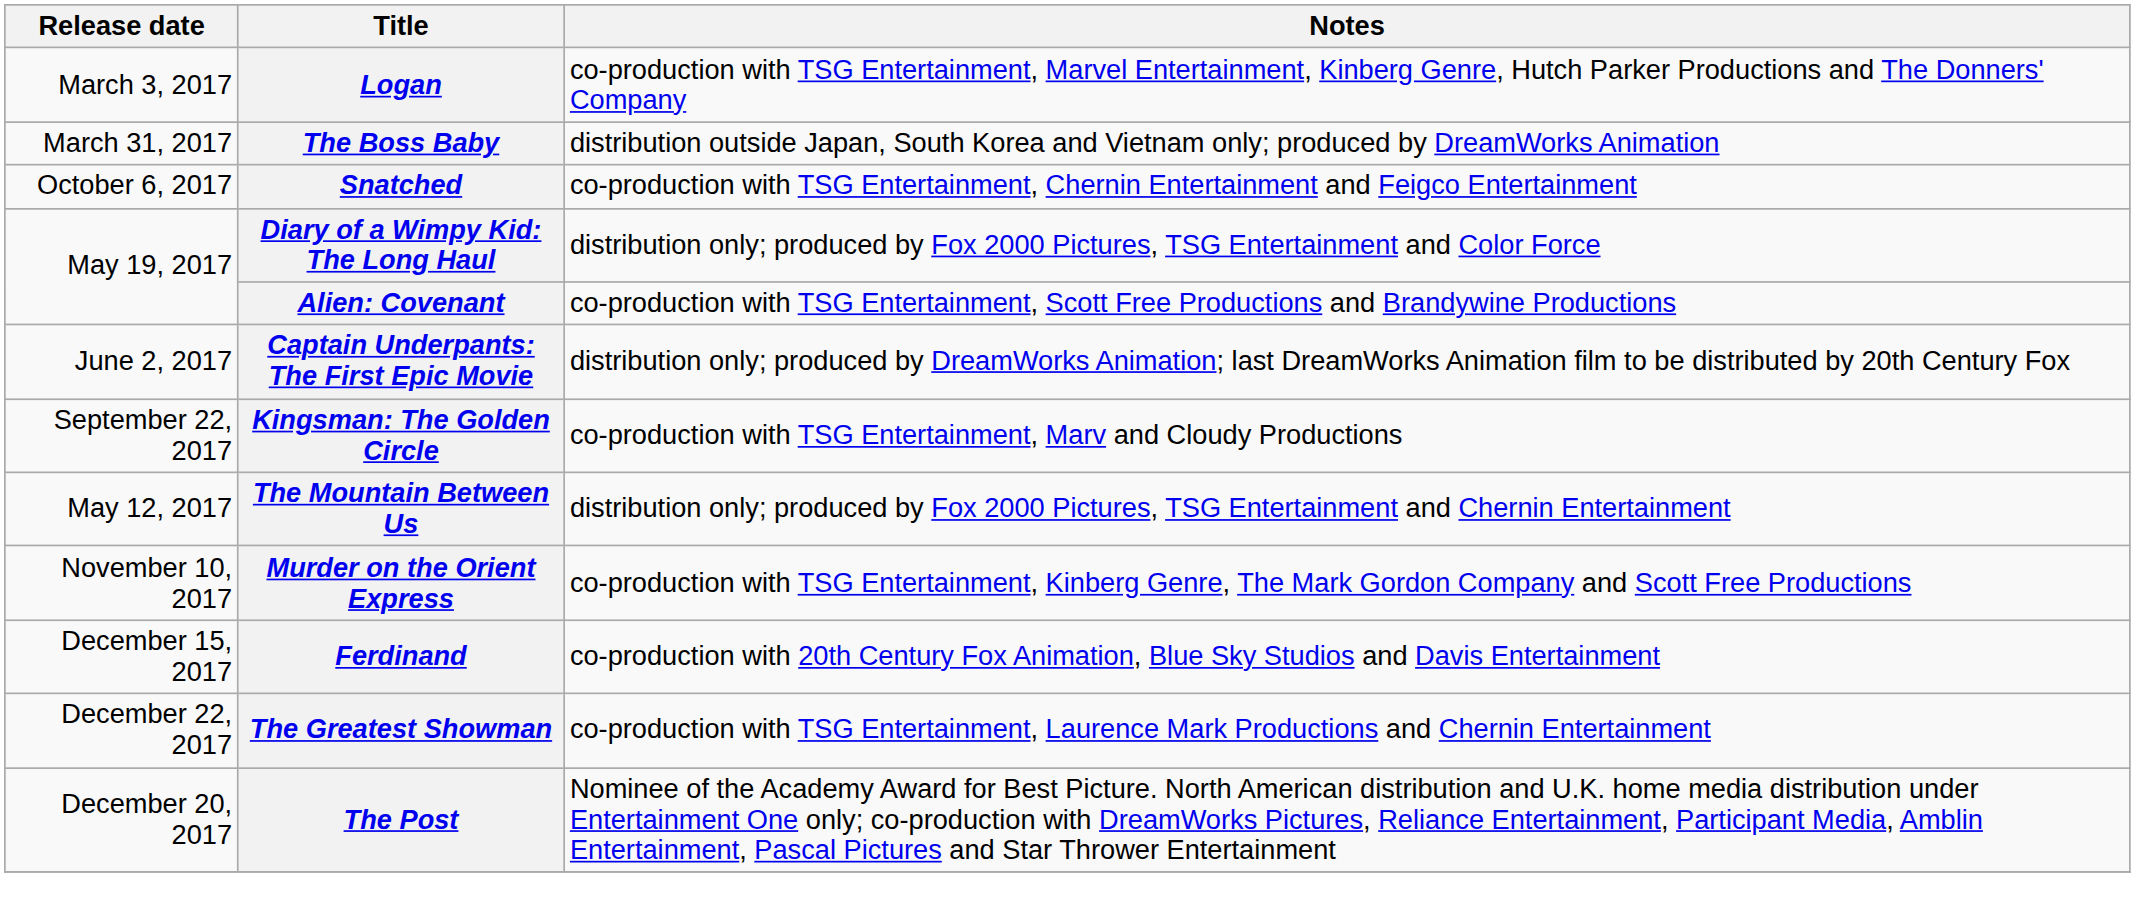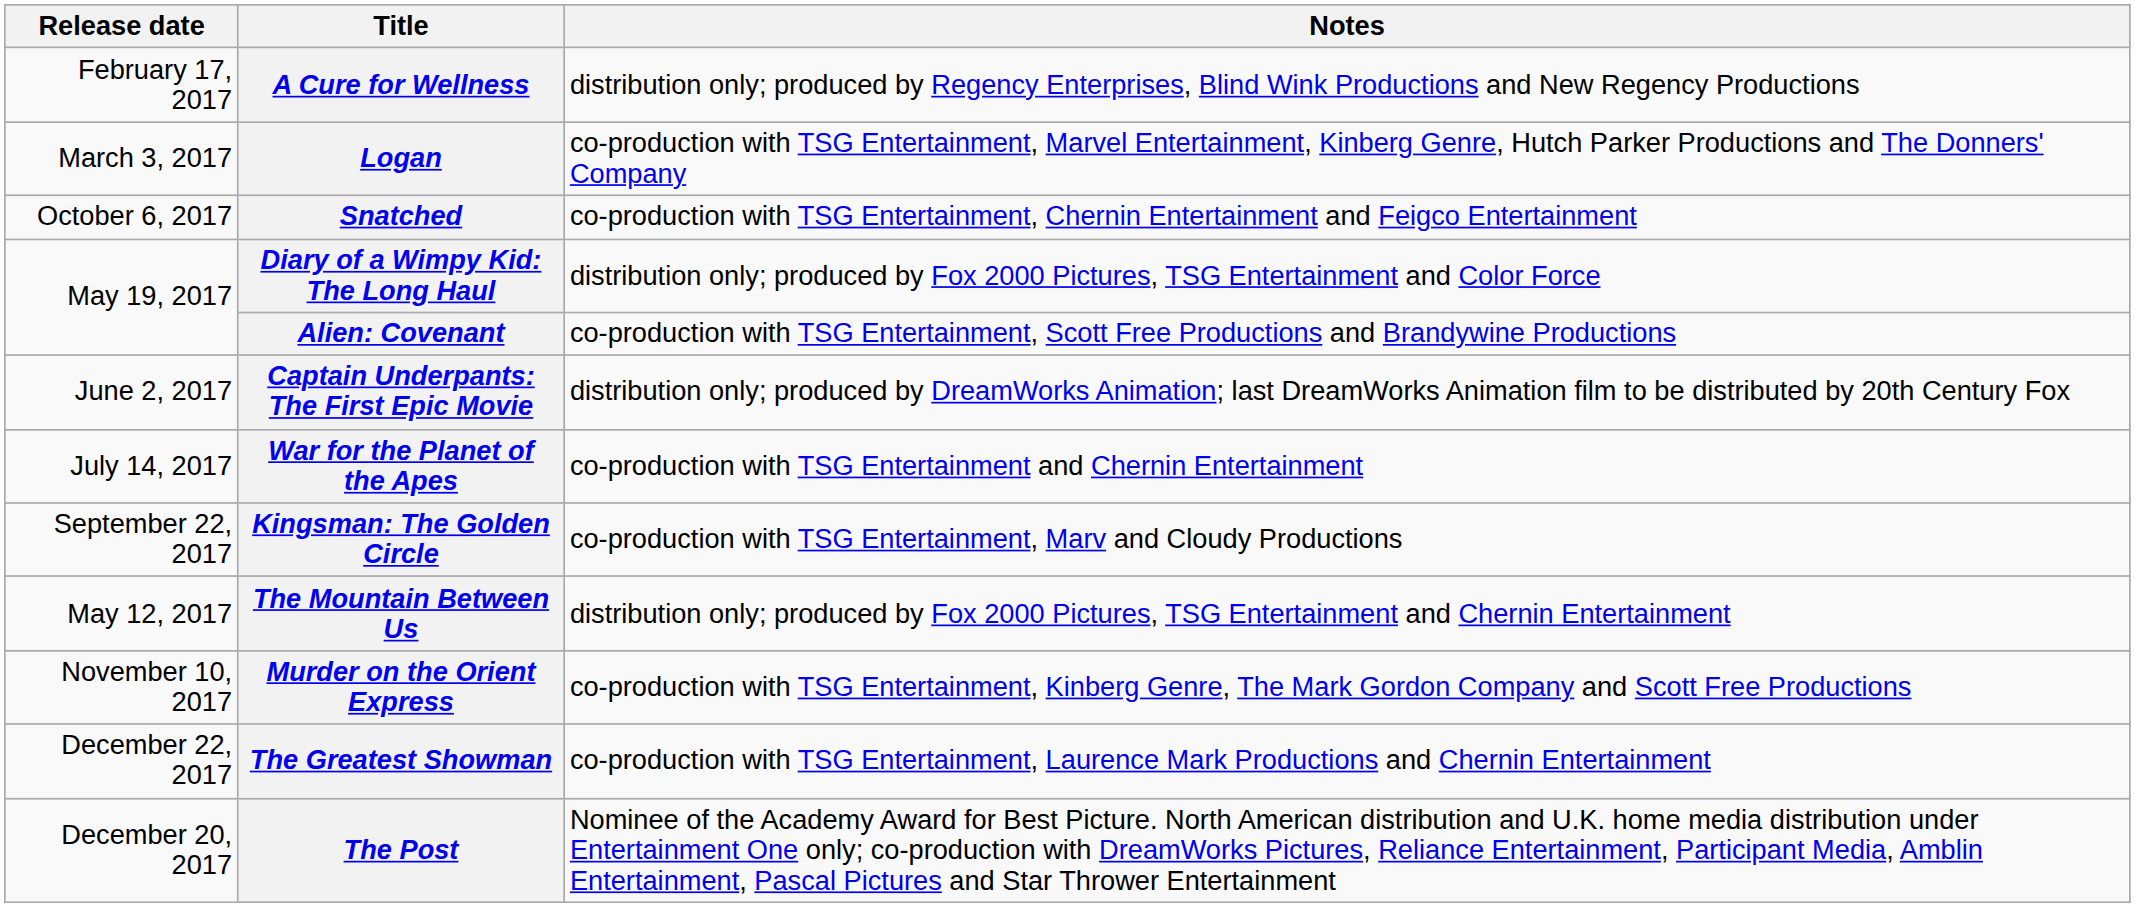+ row: February 17, 2017 | A Cure for Wellness | distribution only; produced by Regency Enterprises, Blind Wink Productions and New Regency Productions
- row: March 31, 2017 | The Boss Baby | distribution outside Japan, South Korea and Vietnam only; produced by DreamWorks Animation
+ row: July 14, 2017 | War for the Planet of the Apes | co-production with TSG Entertainment and Chernin Entertainment
- row: December 15, 2017 | Ferdinand | co-production with 20th Century Fox Animation, Blue Sky Studios and Davis Entertainment
